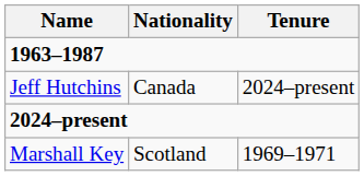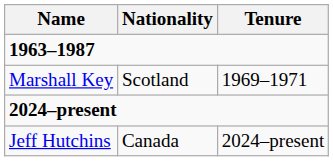rows swapped: Marshall Key <-> Jeff Hutchins
